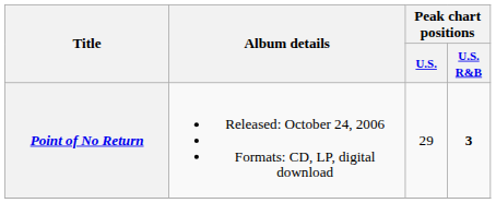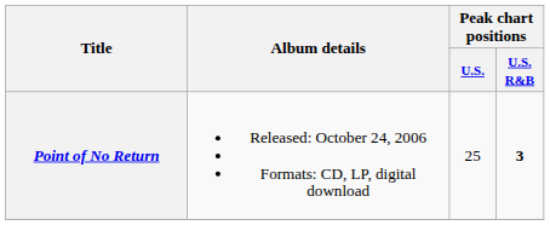Point of No Return | Peak chart positions / U.S.: 29 -> 25
